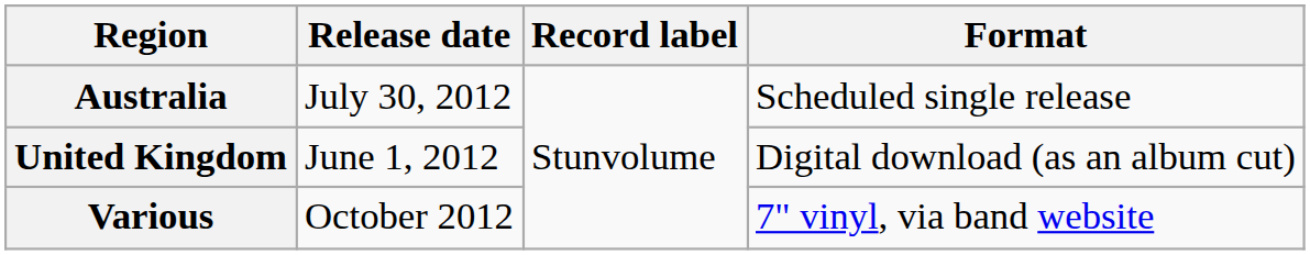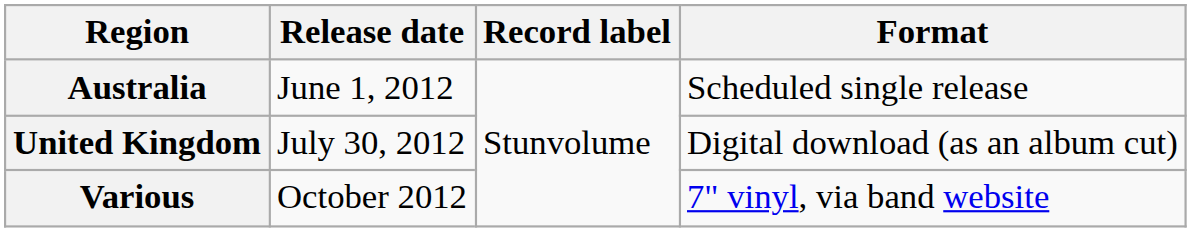Australia | Release date: July 30, 2012 -> June 1, 2012
United Kingdom | Release date: June 1, 2012 -> July 30, 2012
